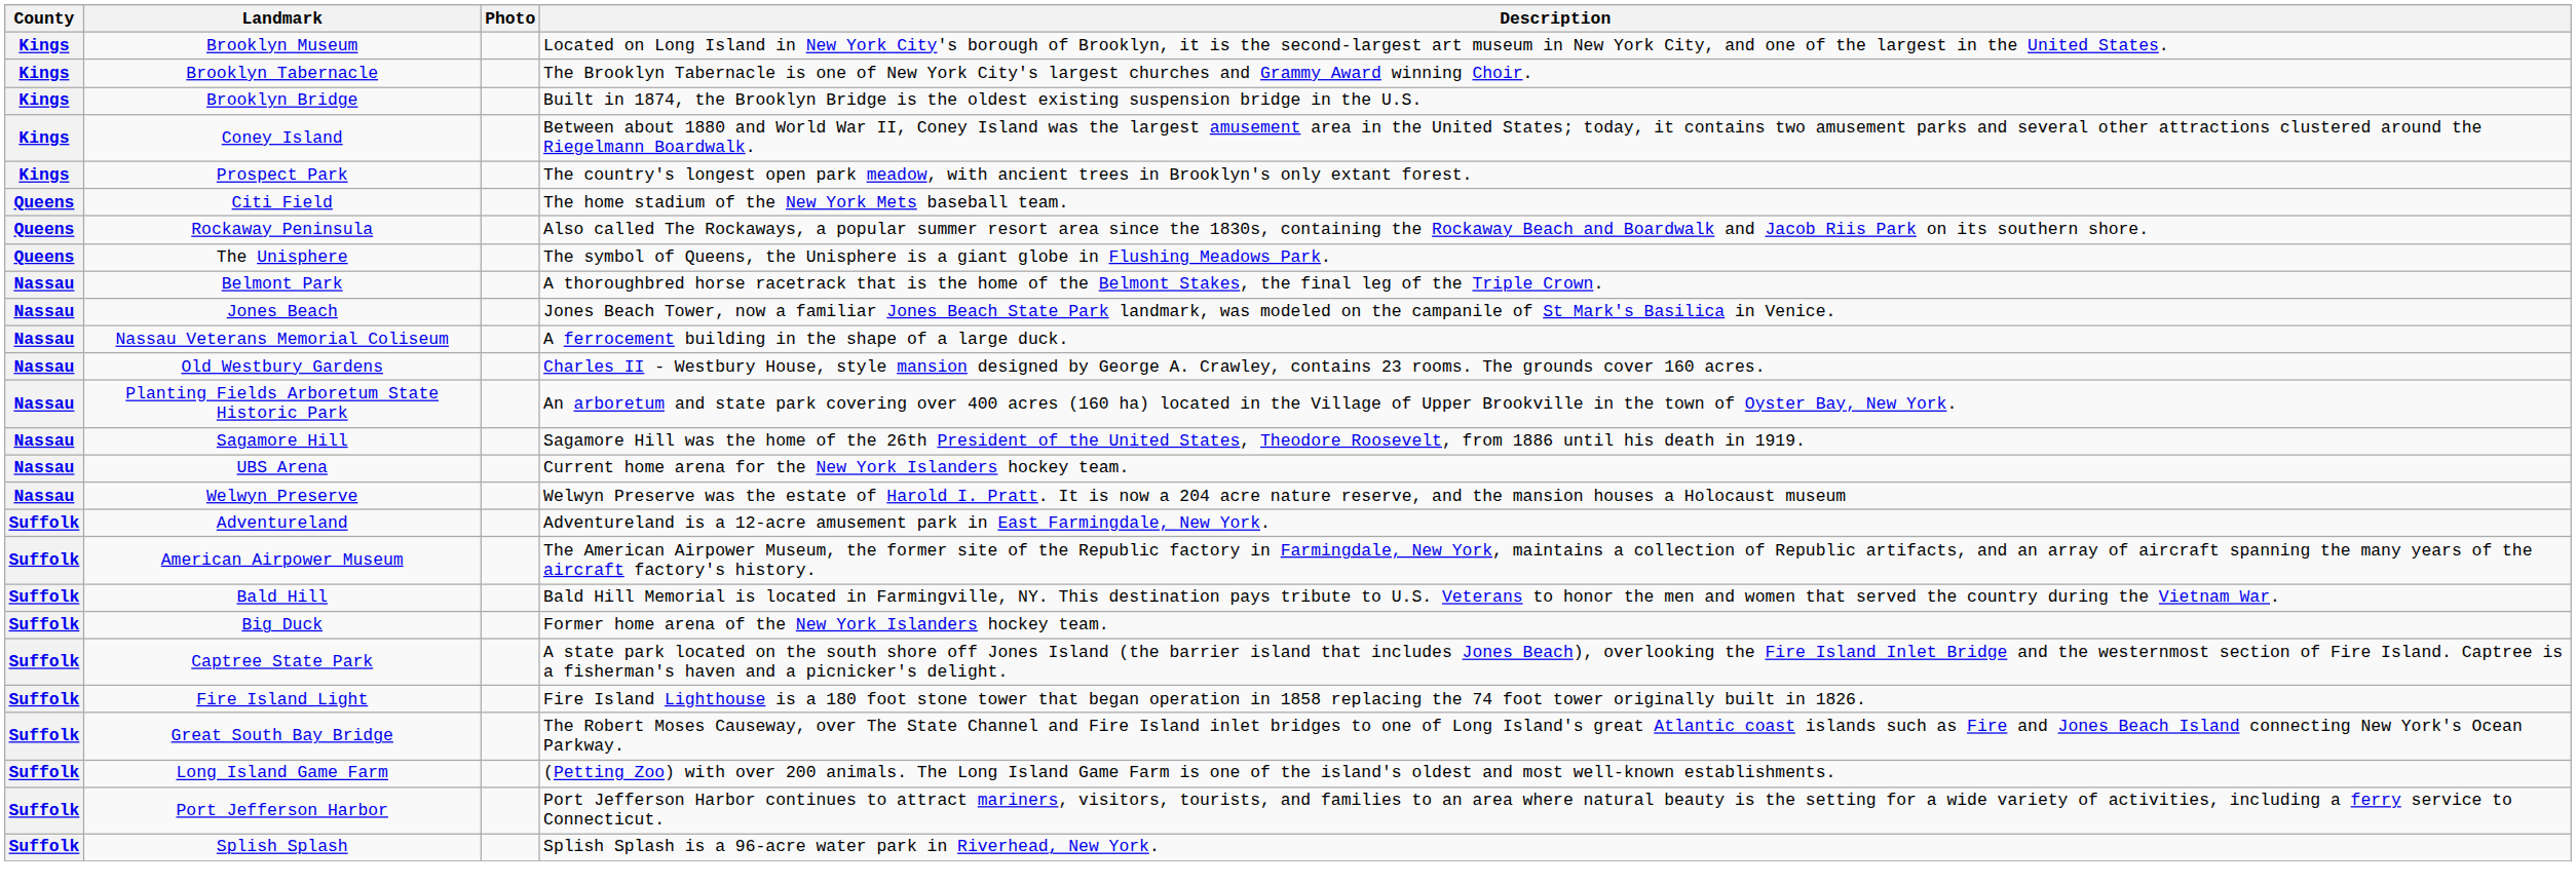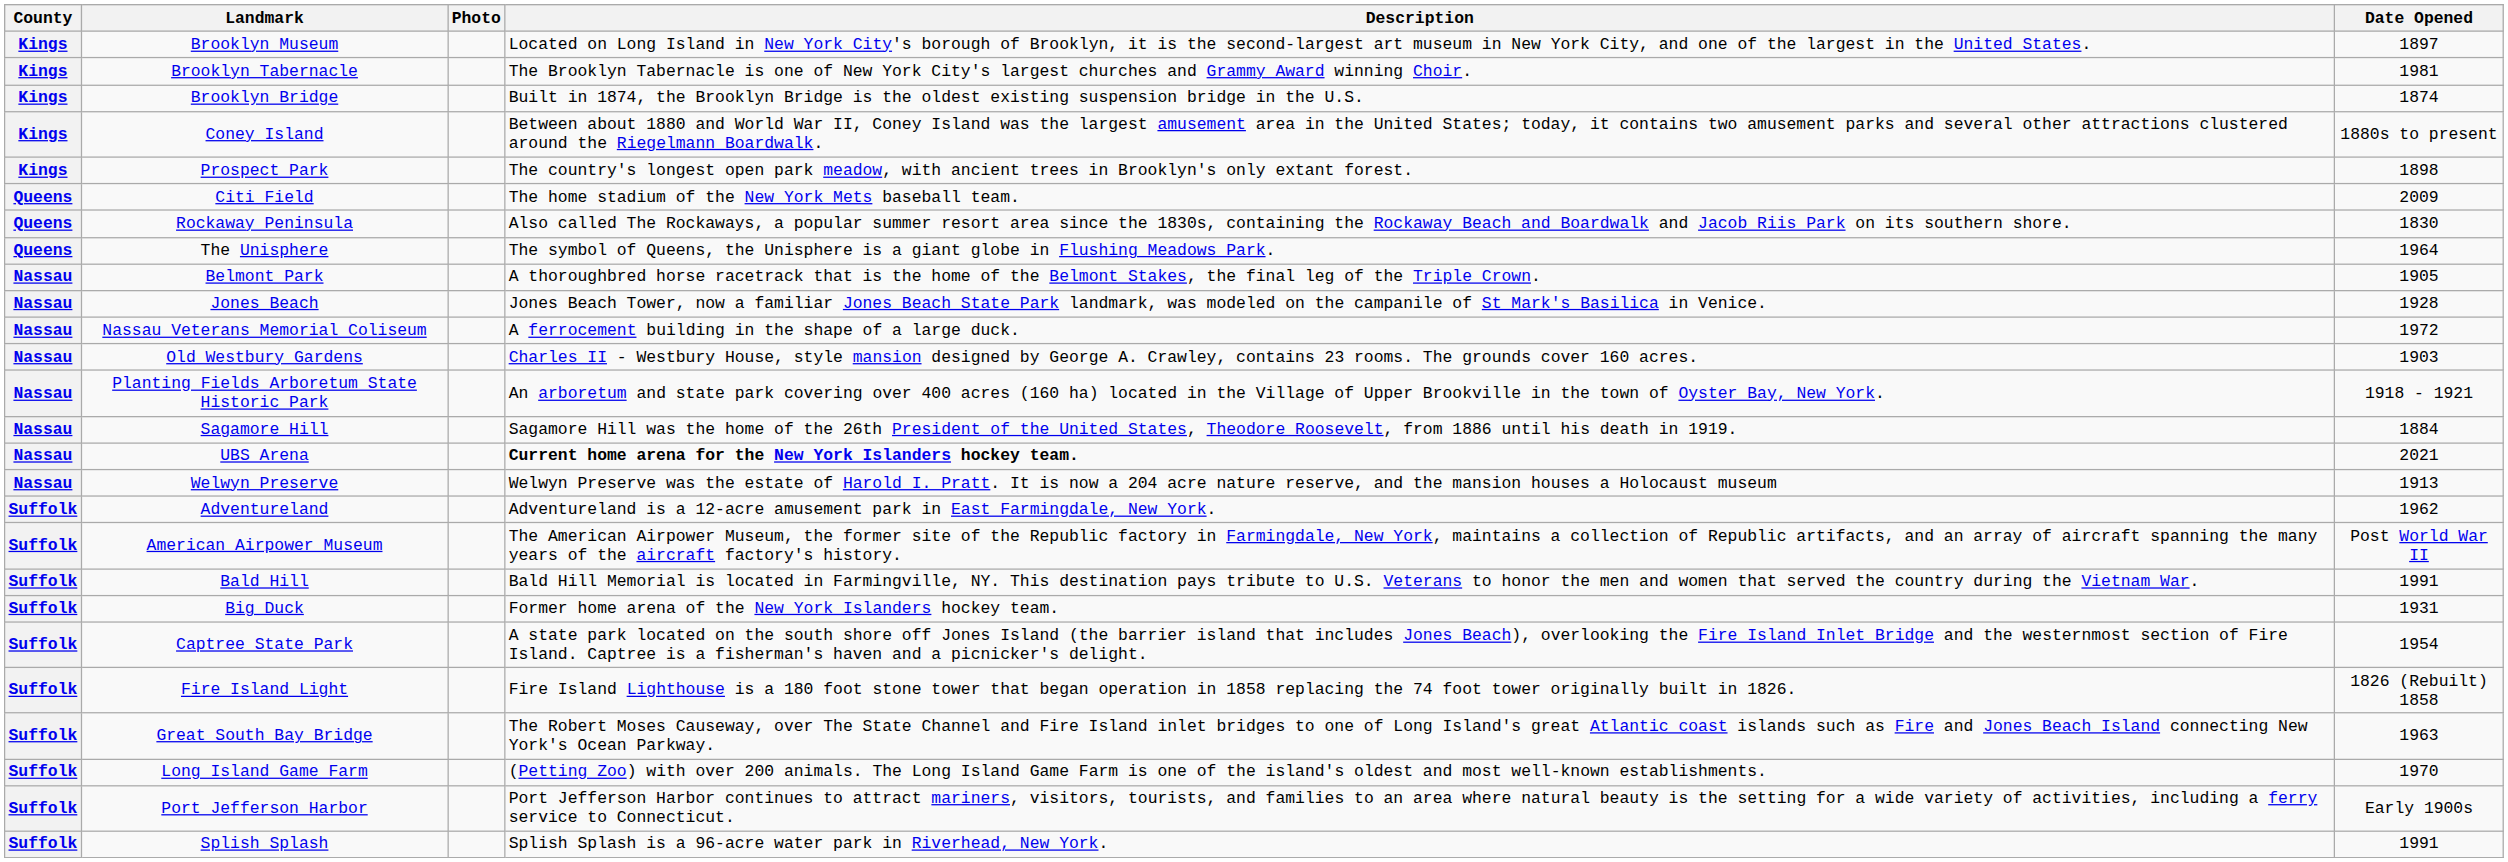+ column: Date Opened | 1897 | 1981 | 1874 | 1880s to present | 1898 | 2009 | 1830 | 1964 | 1905 | 1928 | 1972 | 1903 | 1918 - 1921 | 1884 | 2021 | 1913 | 1962 | Post World War II | 1991 | 1931 | 1954 | 1826 (Rebuilt) 1858 | 1963 | 1970 | Early 1900s | 1991
UBS Arena | Description: normal -> bold
